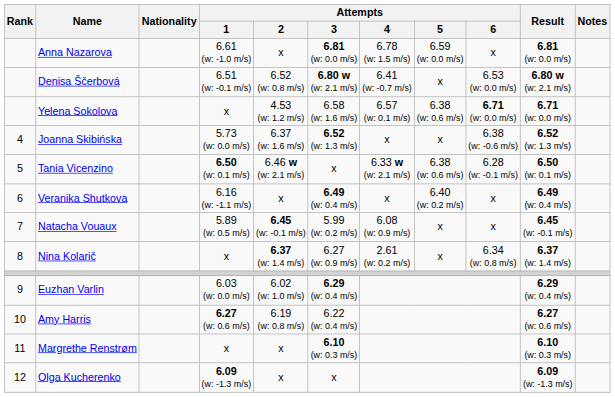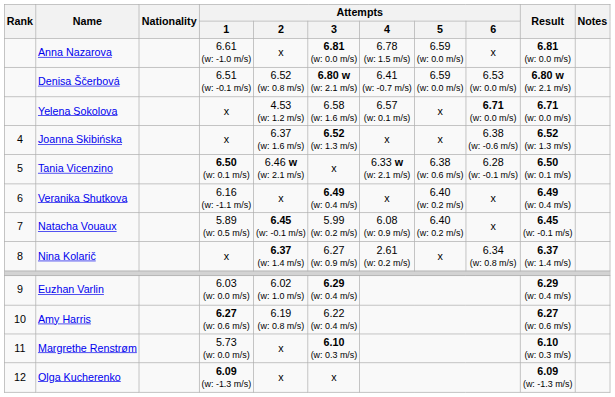Denisa Ščerbová | Attempts / 5: x -> 6.59 (w: 0.0 m/s)
Yelena Sokolova | Attempts / 5: 6.38 (w: 0.6 m/s) -> x
Joanna Skibińska | Attempts / 1: 5.73 (w: 0.0 m/s) -> x
Natacha Vouaux | Attempts / 5: x -> 6.40 (w: 0.2 m/s)
Margrethe Renstrøm | Attempts / 1: x -> 5.73 (w: 0.0 m/s)
